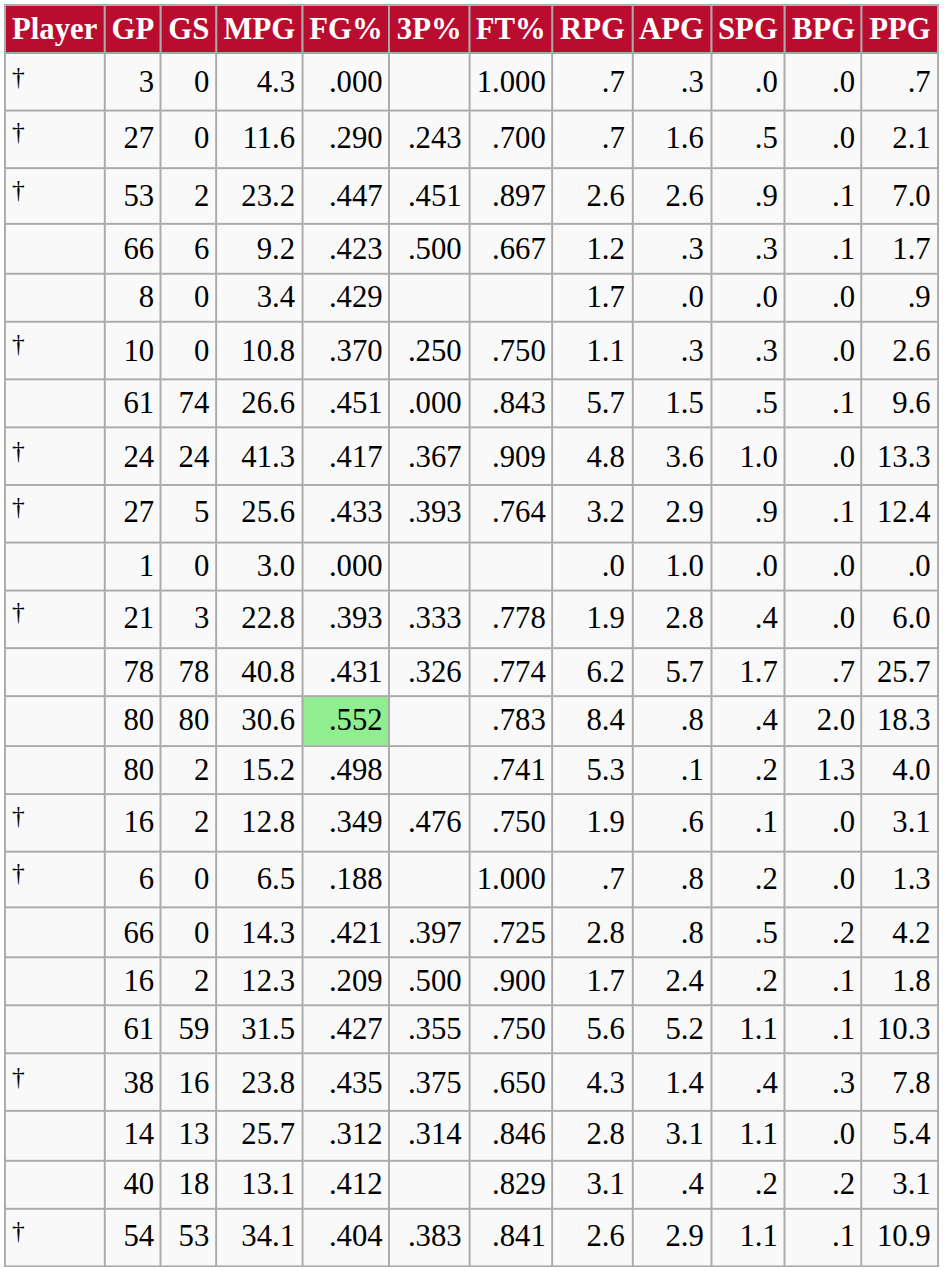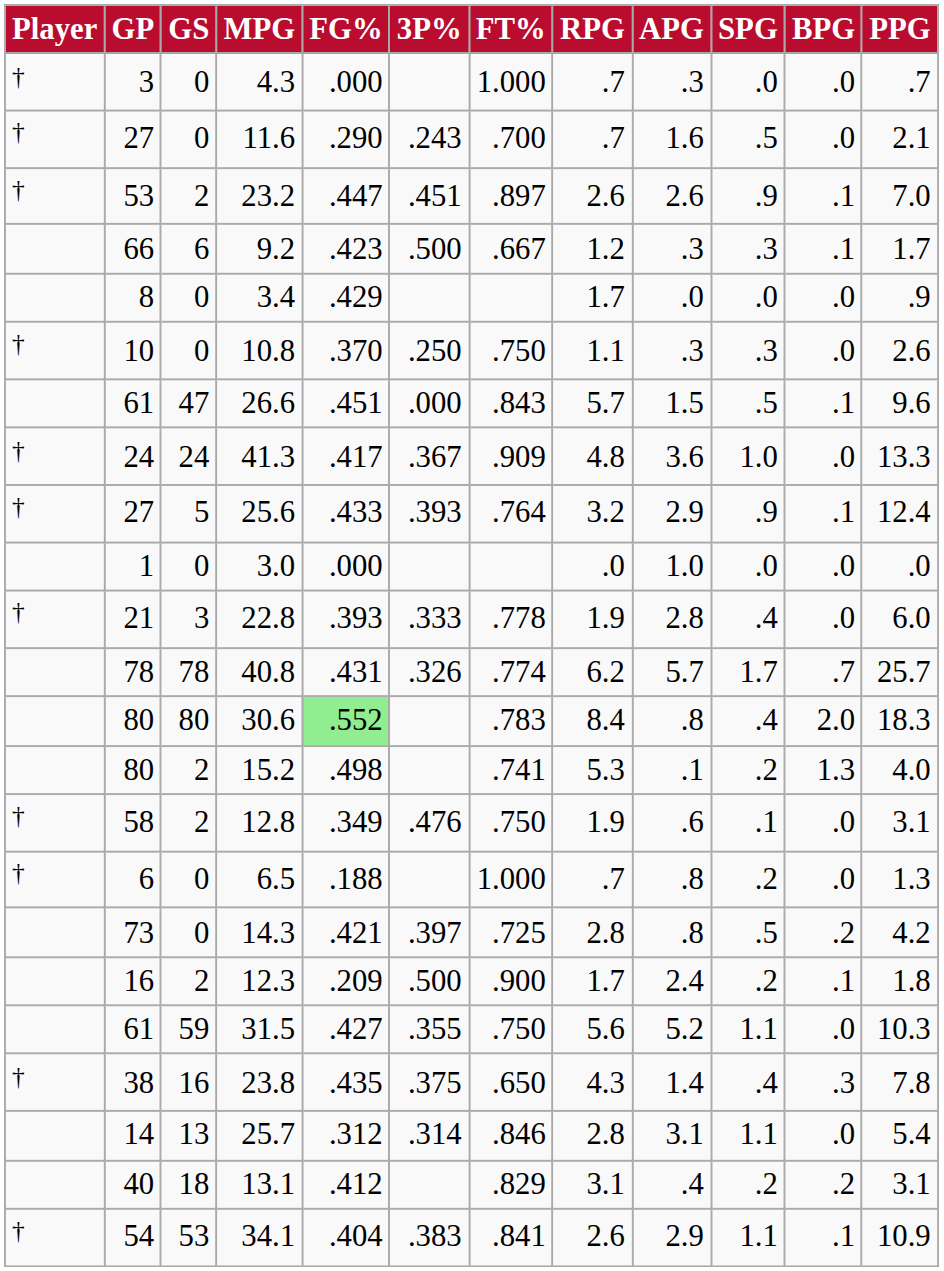26.6 | GS: 74 -> 47
12.8 | GP: 16 -> 58
14.3 | GP: 66 -> 73
31.5 | BPG: .1 -> .0
